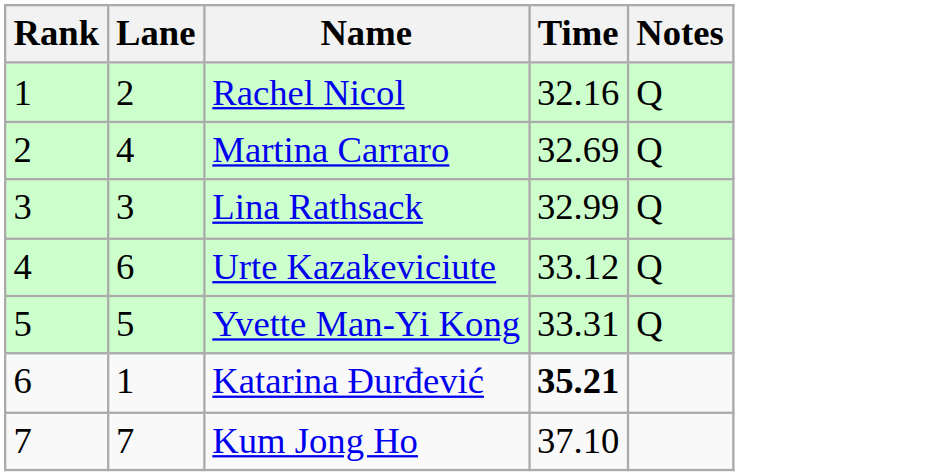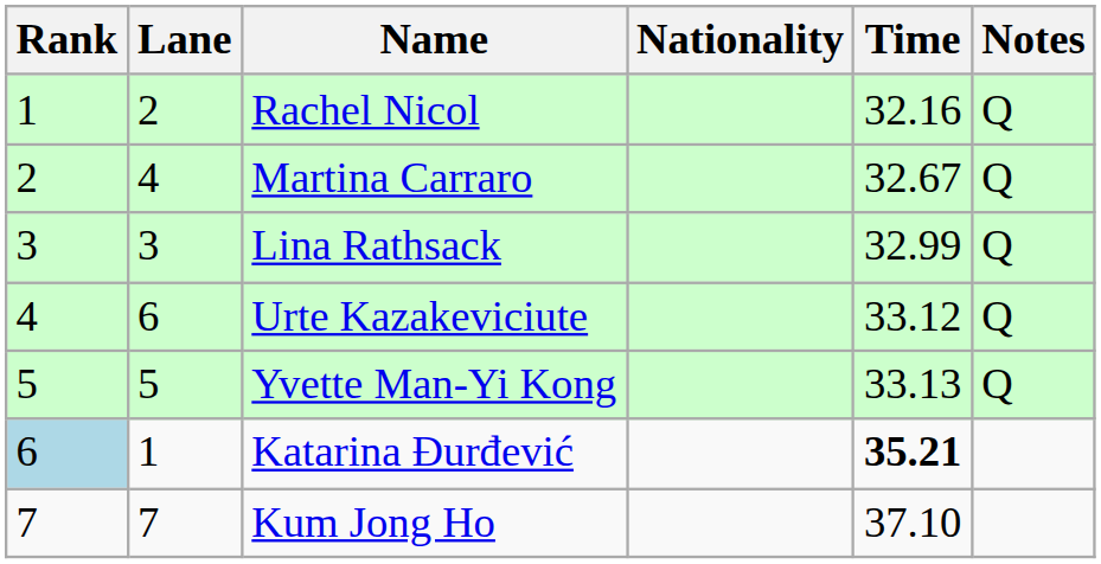+ column: Nationality
Martina Carraro | Time: 32.69 -> 32.67
Yvette Man-Yi Kong | Time: 33.31 -> 33.13
Katarina Đurđević | Rank: no background -> lightblue background
